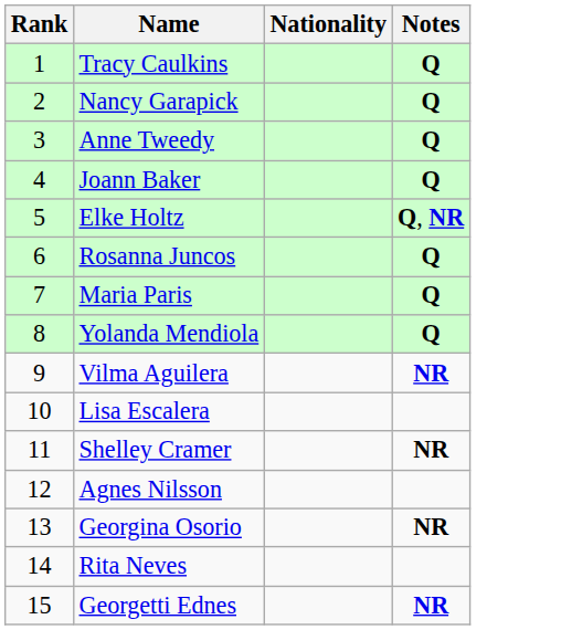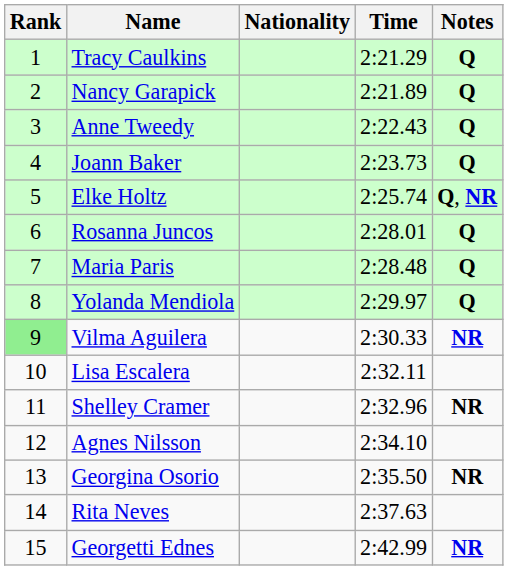+ column: Time | 2:21.29 | 2:21.89 | 2:22.43 | 2:23.73 | 2:25.74 | 2:28.01 | 2:28.48 | 2:29.97 | 2:30.33 | 2:32.11 | 2:32.96 | 2:34.10 | 2:35.50 | 2:37.63 | 2:42.99
Vilma Aguilera | Rank: no background -> lightgreen background
